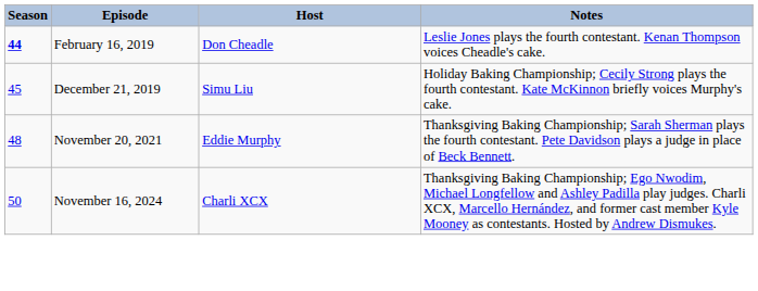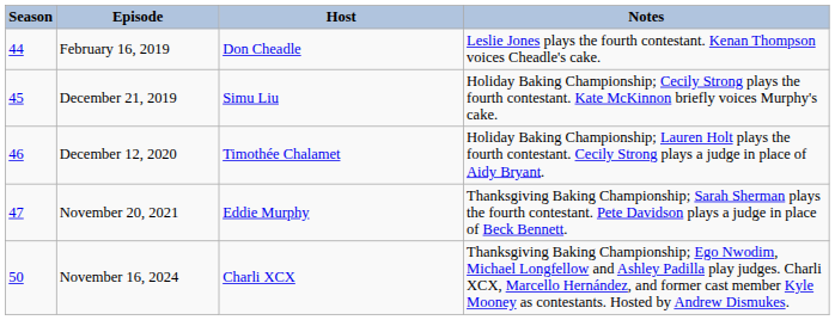February 16, 2019 | Season: bold -> normal
+ row: 46 | December 12, 2020 | Timothée Chalamet | Holiday Baking Championship; Lauren Holt plays the fourth contestant. Cecily Strong plays a judge in place of Aidy Bryant.
November 20, 2021 | Season: 48 -> 47
